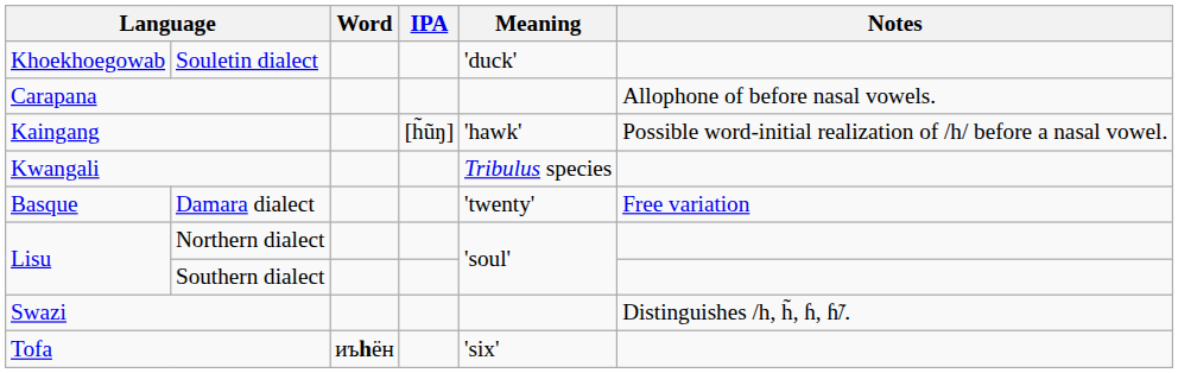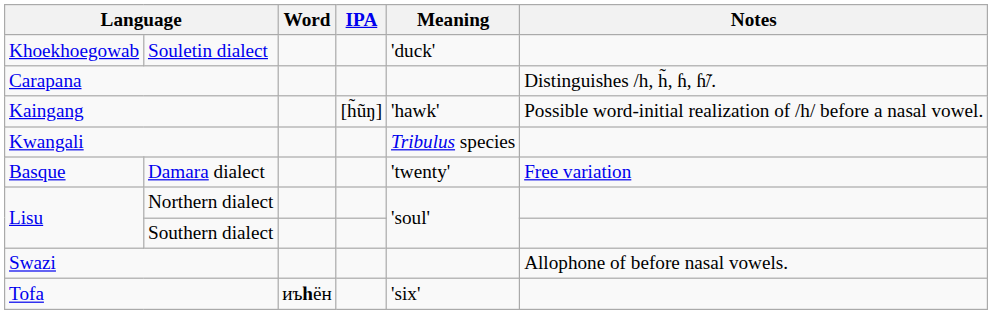Carapana | Notes: Allophone of before nasal vowels. -> Distinguishes /h, h̃, ɦ, ɦ̃/.
Swazi | Notes: Distinguishes /h, h̃, ɦ, ɦ̃/. -> Allophone of before nasal vowels.
